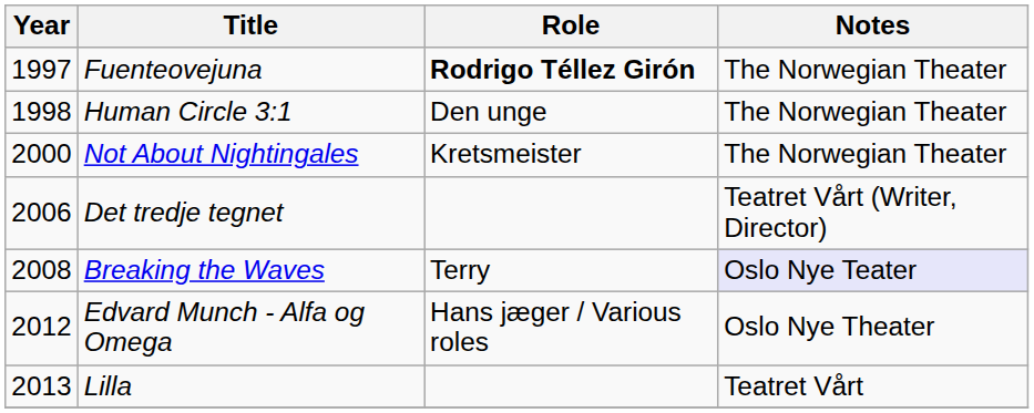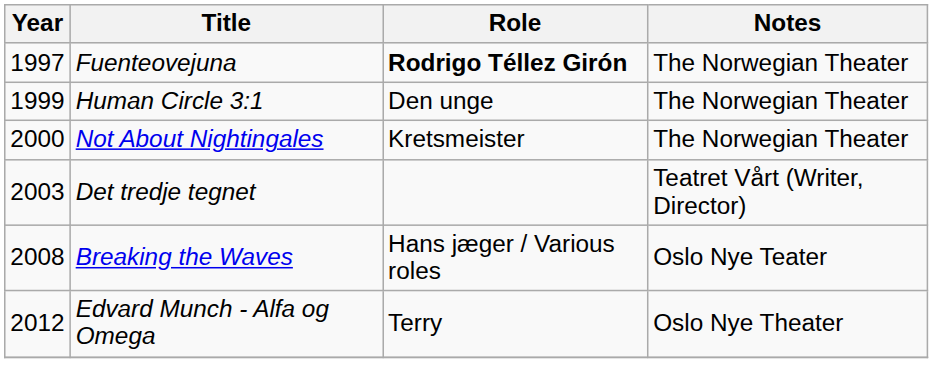Human Circle 3:1 | Year: 1998 -> 1999
Det tredje tegnet | Year: 2006 -> 2003
Breaking the Waves | Role: Terry -> Hans jæger / Various roles
Breaking the Waves | Notes: lavender background -> no background
Edvard Munch - Alfa og Omega | Role: Hans jæger / Various roles -> Terry
- row: 2013 | Lilla | Teatret Vårt
